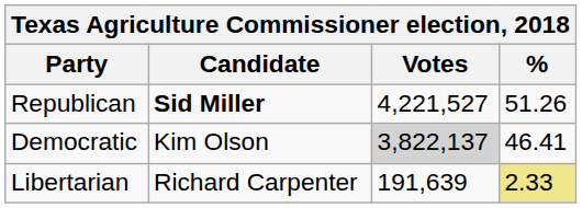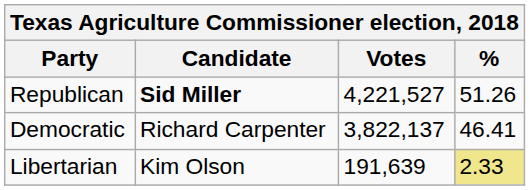Democratic | Candidate: Kim Olson -> Richard Carpenter
Democratic | Votes: lightgrey background -> no background
Libertarian | Candidate: Richard Carpenter -> Kim Olson
